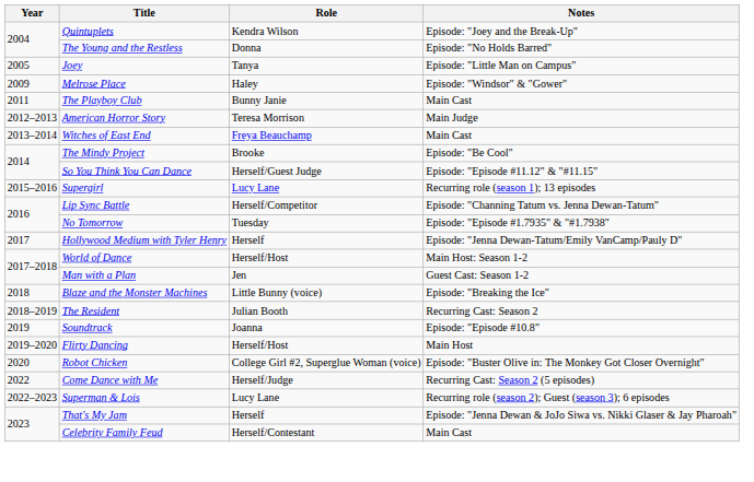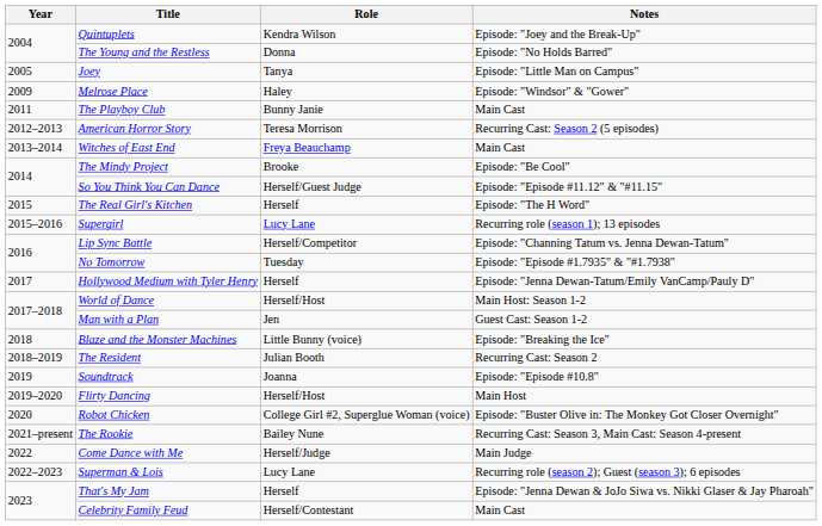American Horror Story | Notes: Main Judge -> Recurring Cast: Season 2 (5 episodes)
+ row: 2015 | The Real Girl's Kitchen | Herself | Episode: "The H Word"
+ row: 2021–present | The Rookie | Bailey Nune | Recurring Cast: Season 3, Main Cast: Season 4-present
Come Dance with Me | Notes: Recurring Cast: Season 2 (5 episodes) -> Main Judge
